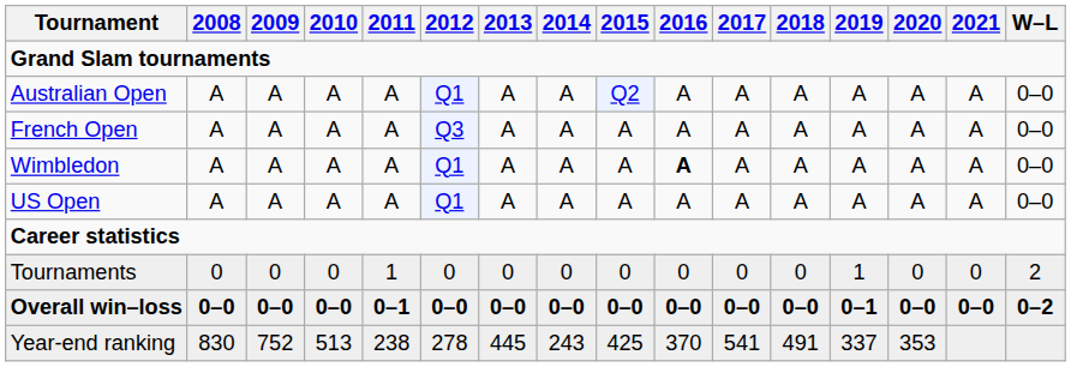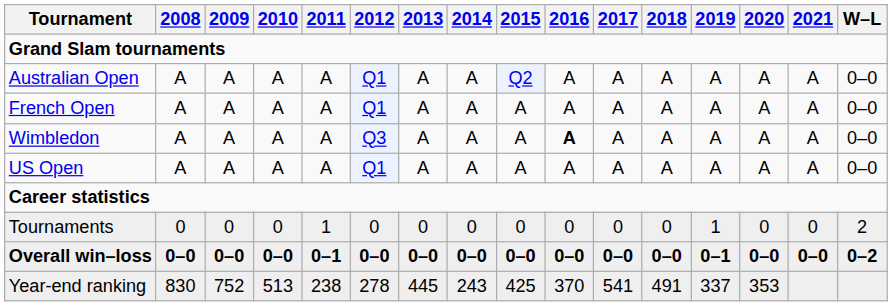French Open | 2012: Q3 -> Q1
Wimbledon | 2012: Q1 -> Q3
